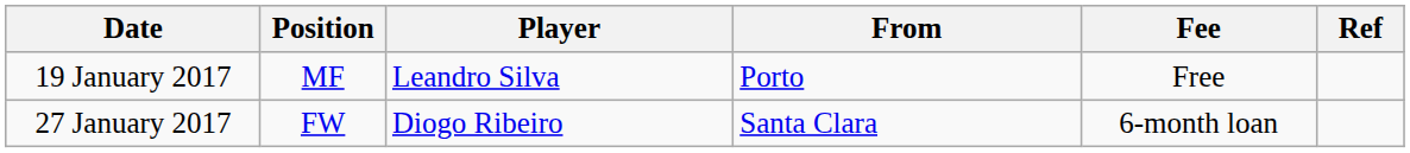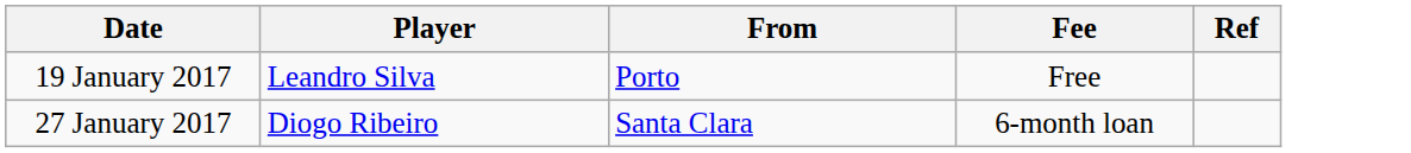- column: Position | MF | FW
